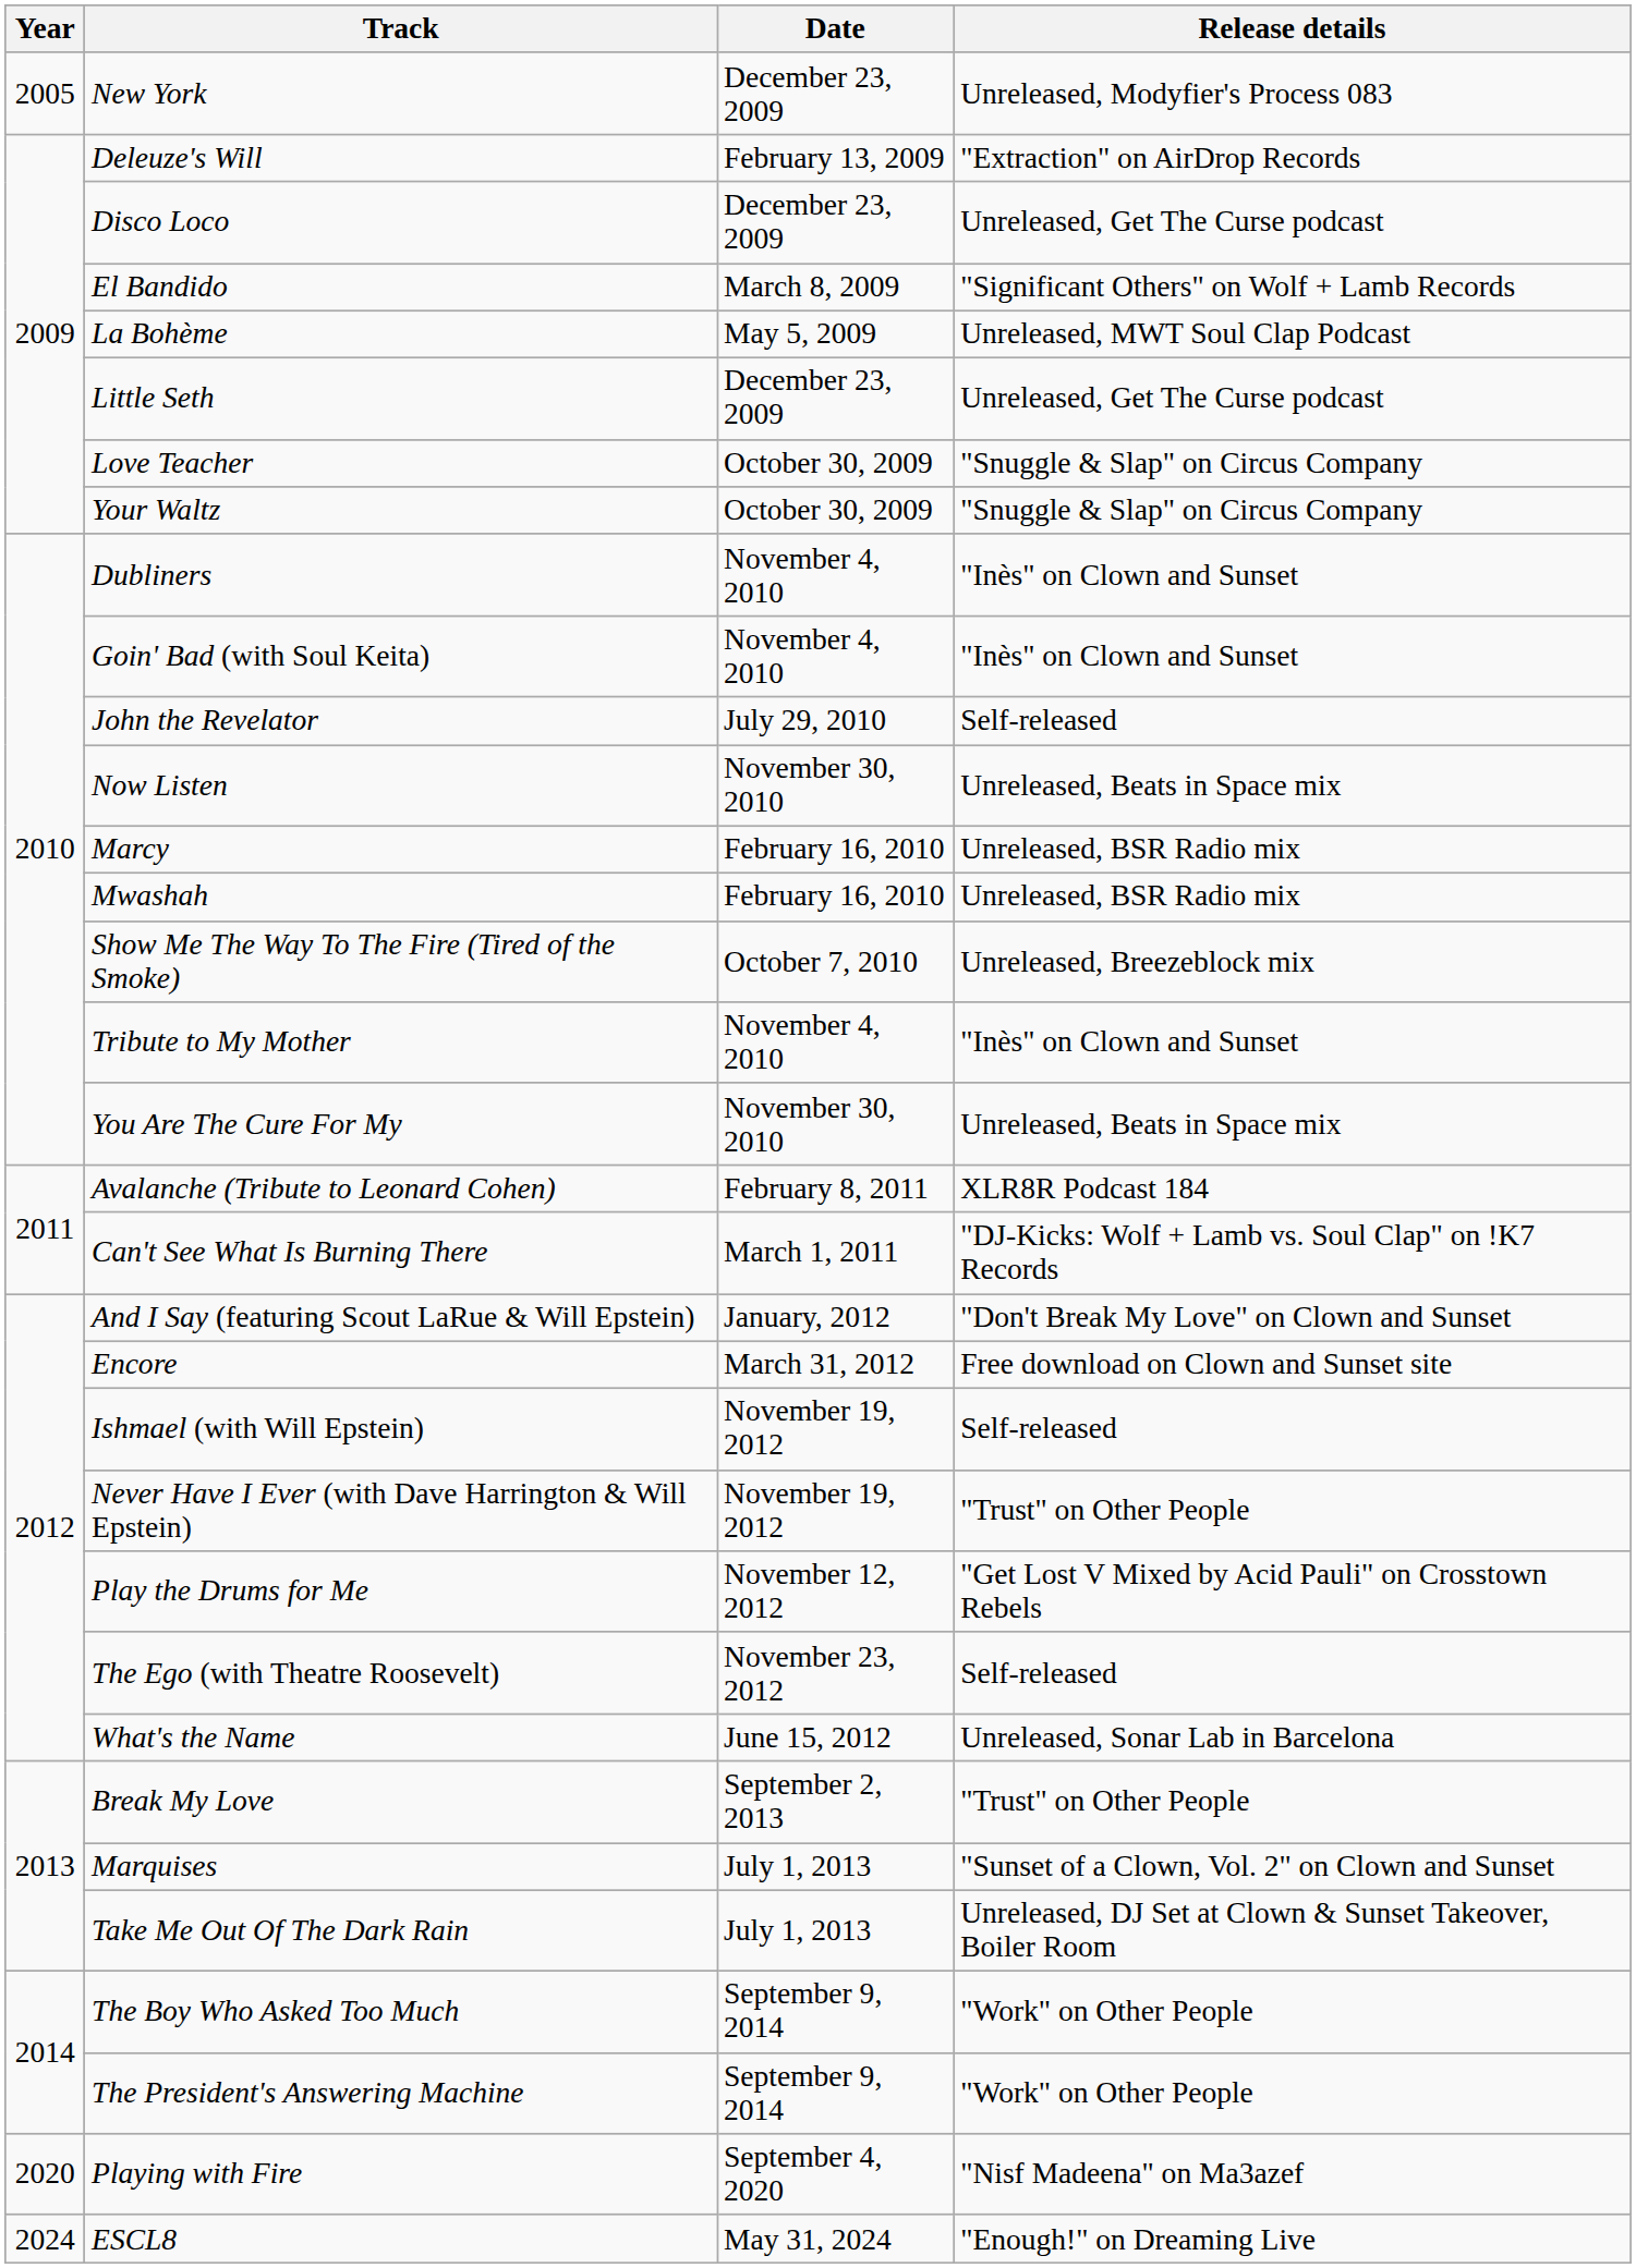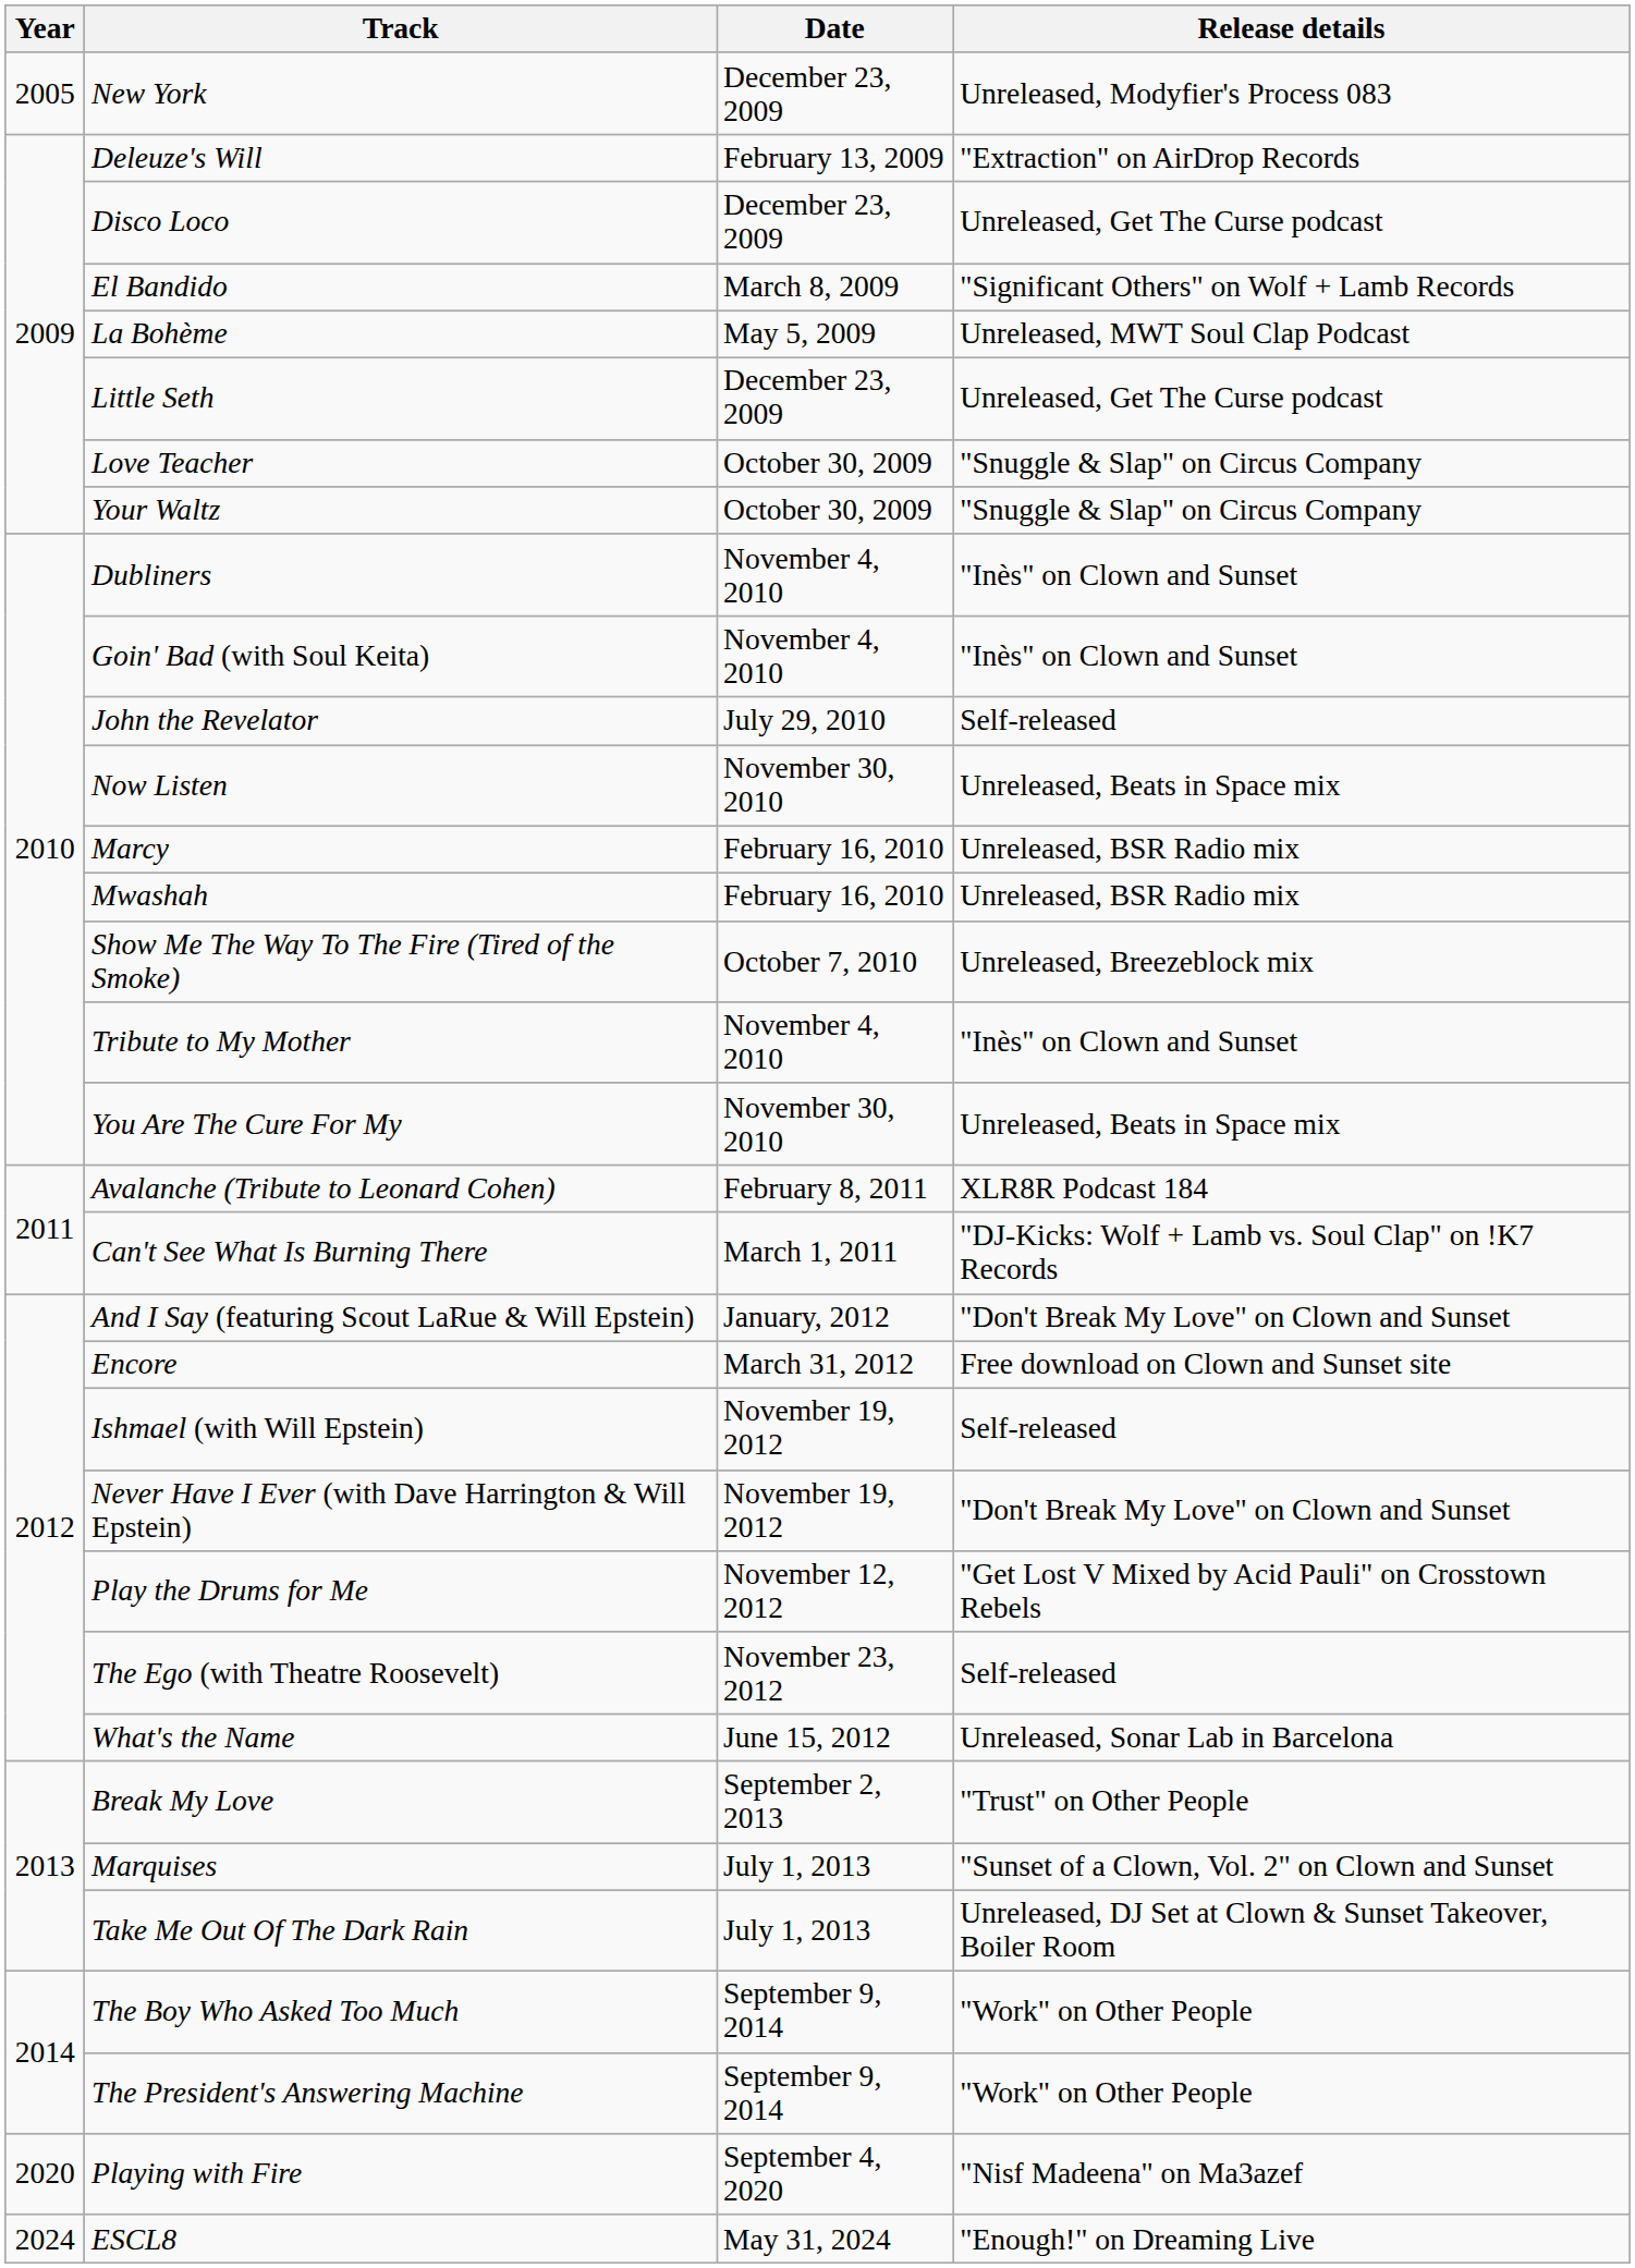Never Have I Ever (with Dave Harrington & Will Epstein) | Release details: "Trust" on Other People -> "Don't Break My Love" on Clown and Sunset
